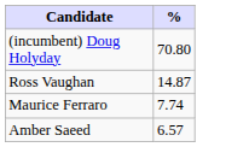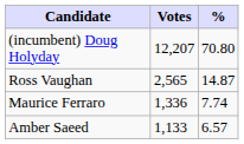+ column: Votes | 12,207 | 2,565 | 1,336 | 1,133
